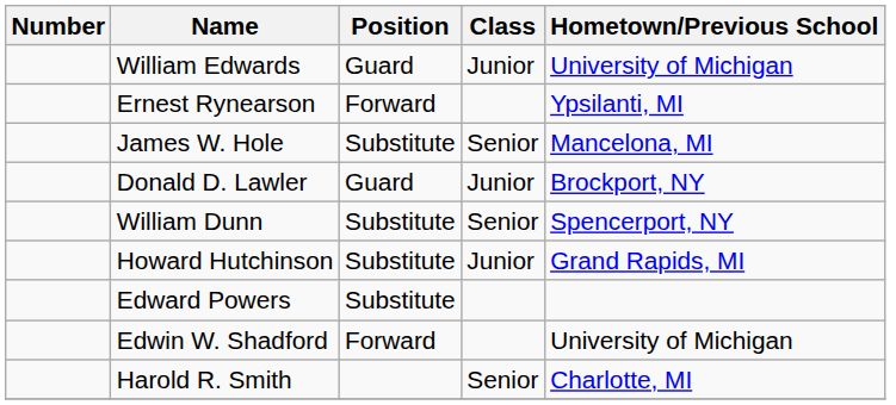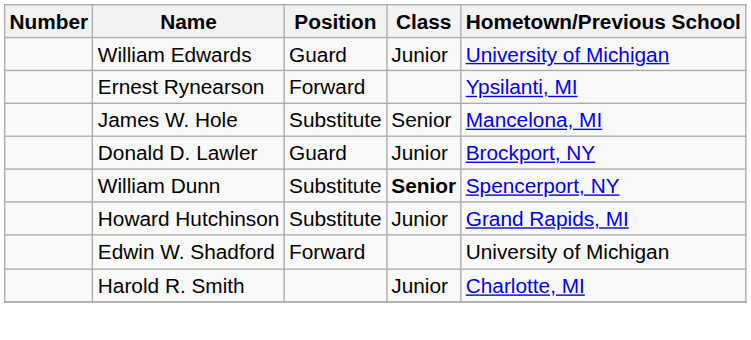William Dunn | Class: normal -> bold
- row: Edward Powers | Substitute
Harold R. Smith | Class: Senior -> Junior
